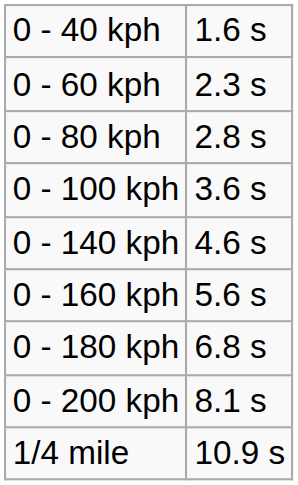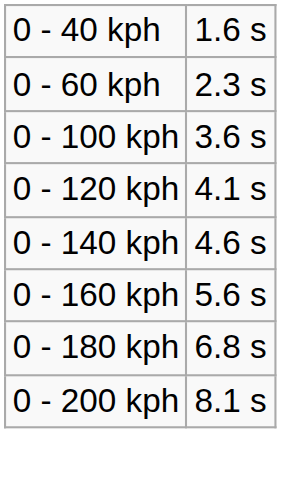- row: 0 - 80 kph | 2.8 s
+ row: 0 - 120 kph | 4.1 s
- row: 1/4 mile | 10.9 s
